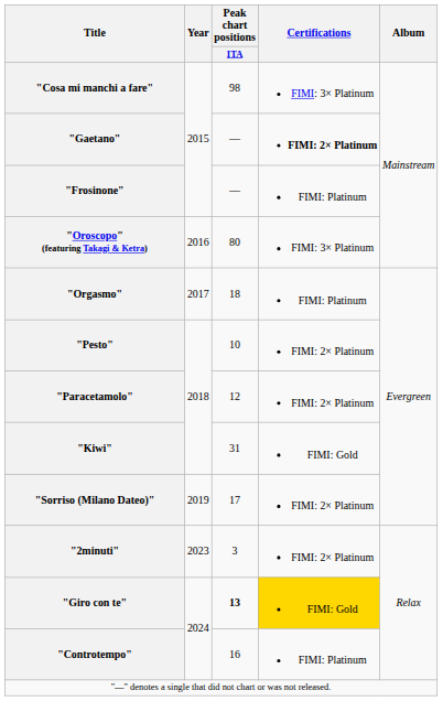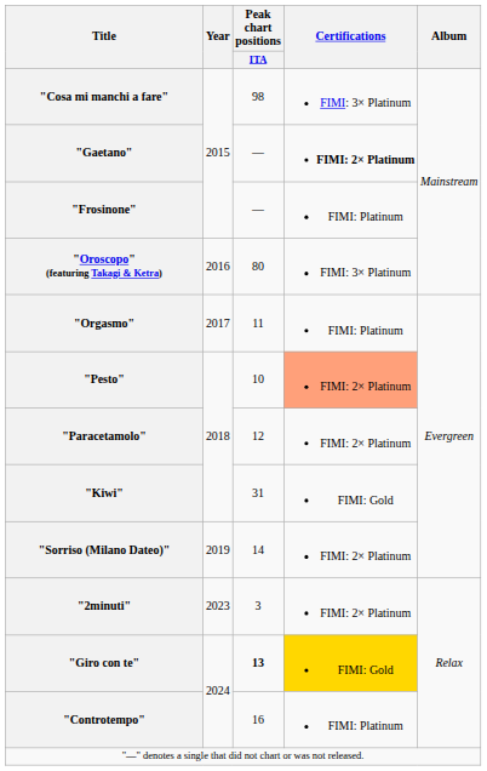"Orgasmo" | Peak chart positions / ITA: 18 -> 11
"Pesto" | Certifications: no background -> lightsalmon background
"Sorriso (Milano Dateo)" | Peak chart positions / ITA: 17 -> 14
